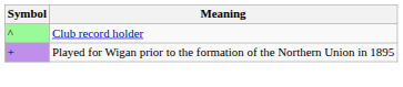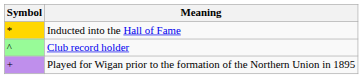+ row: * | Inducted into the Hall of Fame
